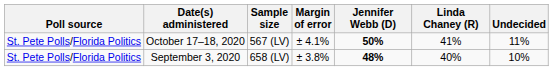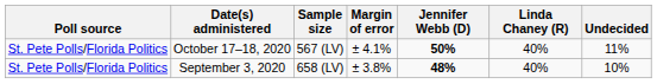October 17–18, 2020 | Linda Chaney (R): 41% -> 40%
